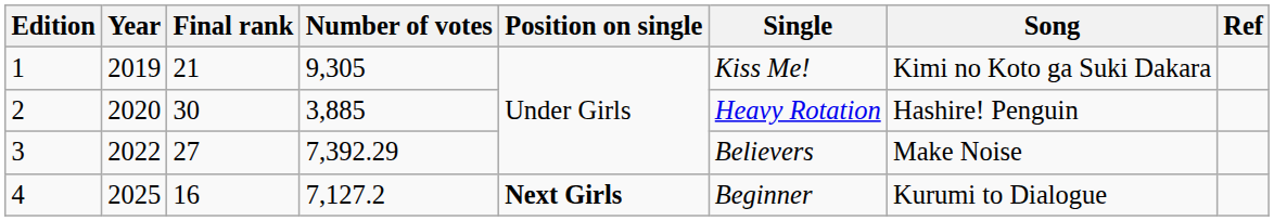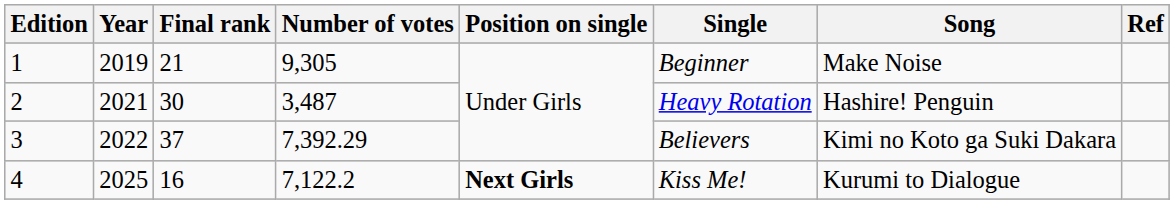1 | Single: Kiss Me! -> Beginner
1 | Song: Kimi no Koto ga Suki Dakara -> Make Noise
2 | Year: 2020 -> 2021
2 | Number of votes: 3,885 -> 3,487
3 | Final rank: 27 -> 37
3 | Song: Make Noise -> Kimi no Koto ga Suki Dakara
4 | Number of votes: 7,127.2 -> 7,122.2
4 | Single: Beginner -> Kiss Me!
